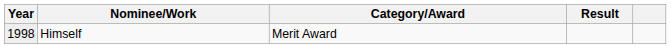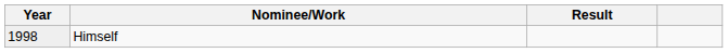- column: Category/Award | Merit Award
